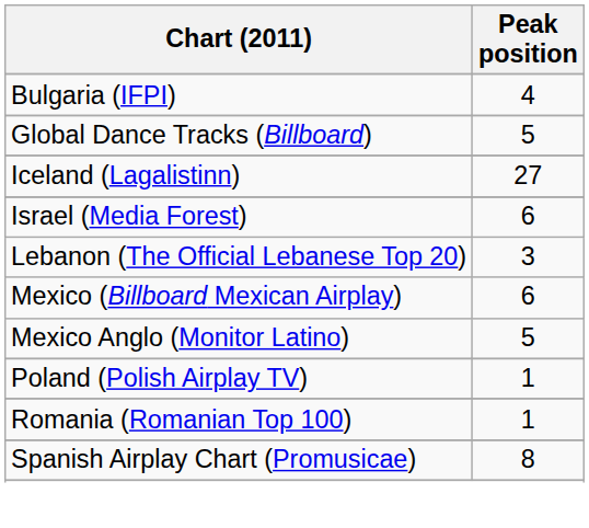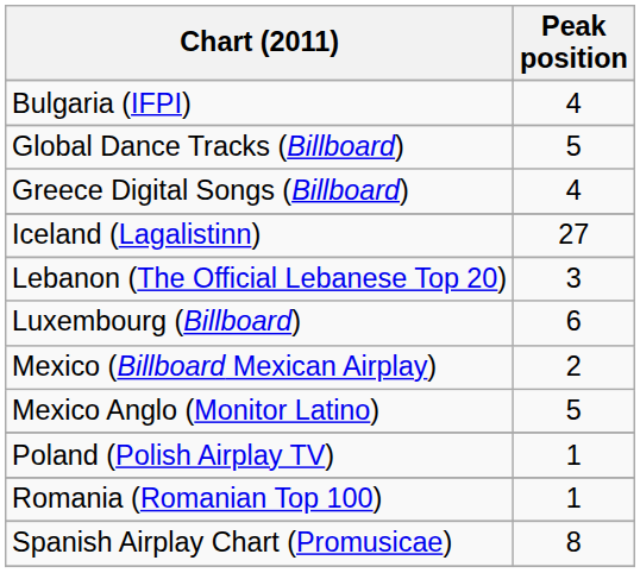+ row: Greece Digital Songs (Billboard) | 4
- row: Israel (Media Forest) | 6
+ row: Luxembourg (Billboard) | 6
Mexico (Billboard Mexican Airplay) | Peak position: 6 -> 2
